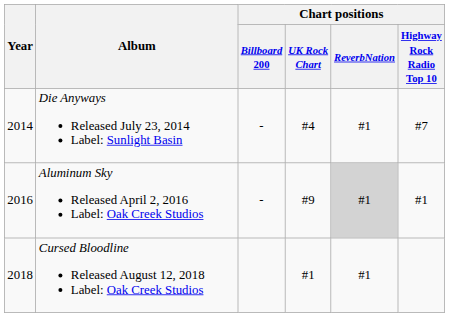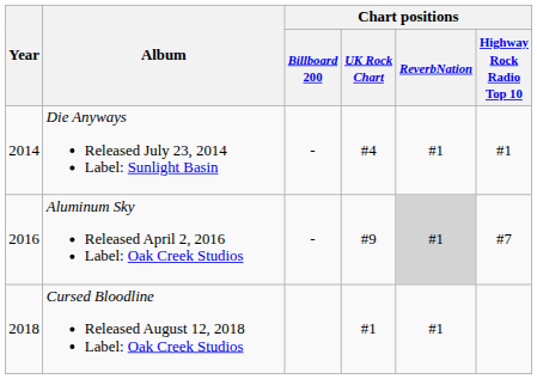Die Anyways Released July 23, 2014 Label: Sunlight Basin | Chart positions / Highway Rock Radio Top 10: #7 -> #1
Aluminum Sky Released April 2, 2016 Label: Oak Creek Studios | Chart positions / Highway Rock Radio Top 10: #1 -> #7
